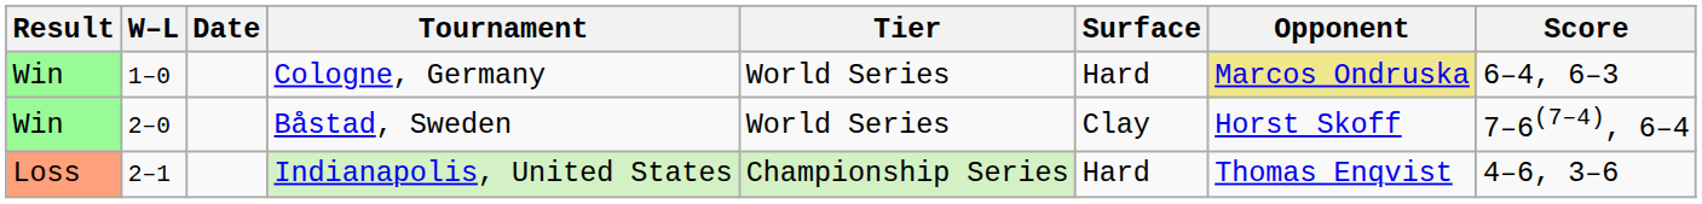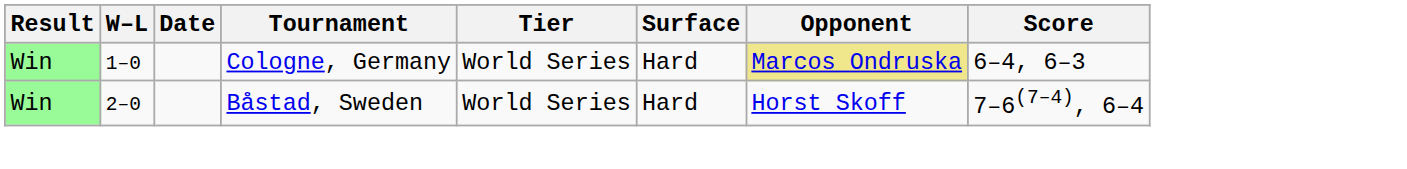Båstad, Sweden | Surface: Clay -> Hard
- row: Loss | 2–1 | Indianapolis, United States | Championship Series | Hard | Thomas Enqvist | 4–6, 3–6
